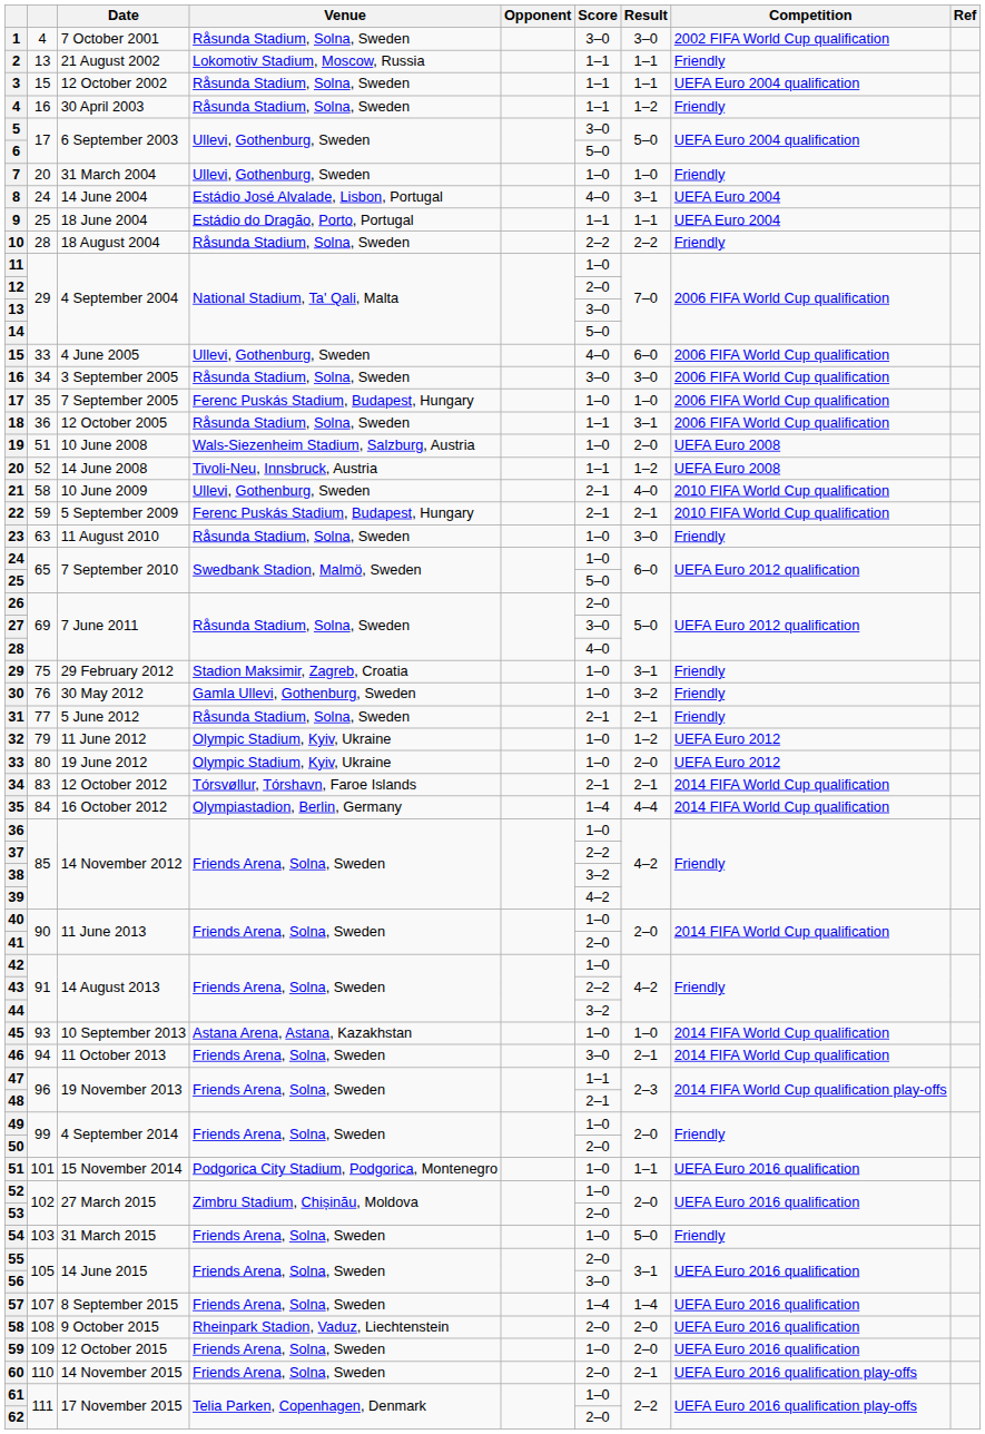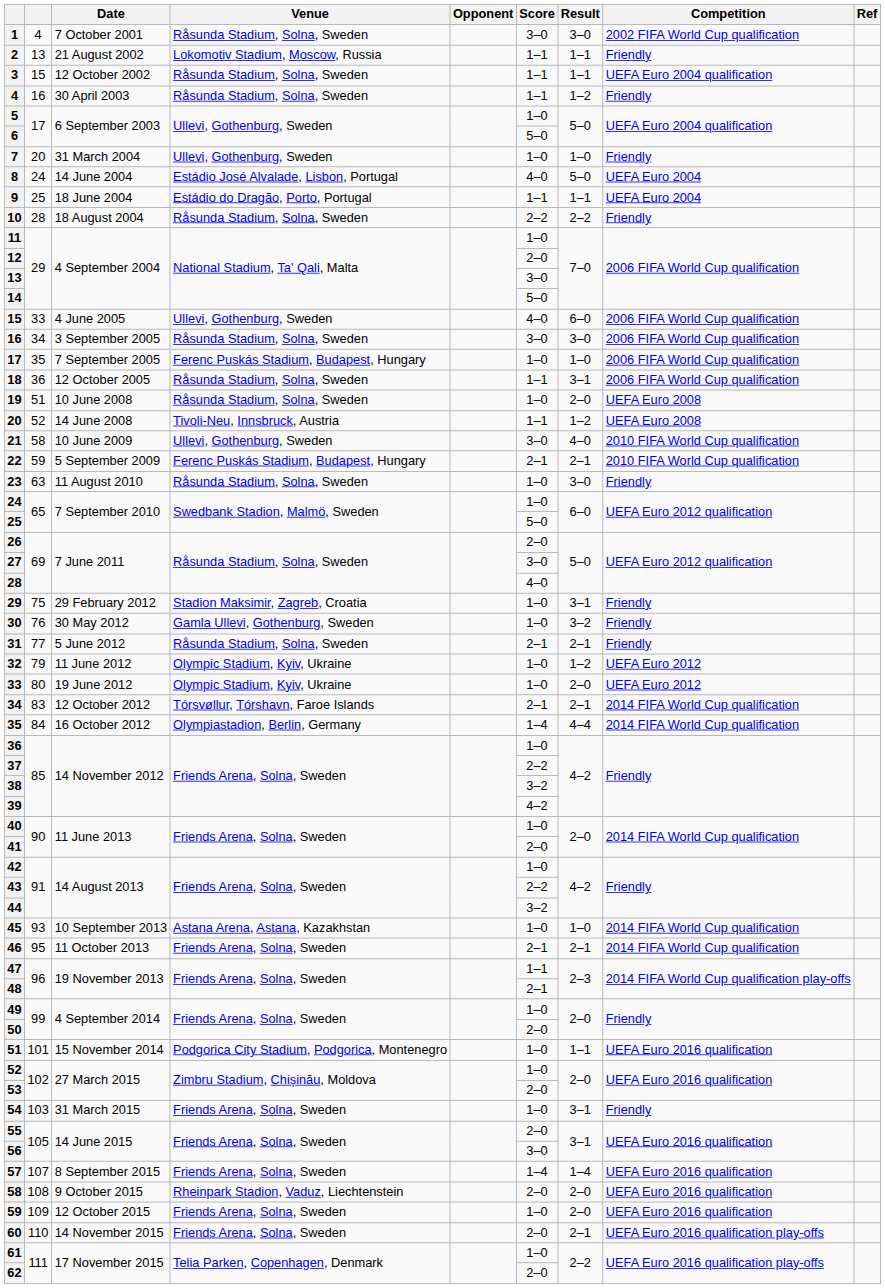5 | Score: 3–0 -> 1–0
8 | Result: 3–1 -> 5–0
19 | Venue: Wals-Siezenheim Stadium, Salzburg, Austria -> Råsunda Stadium, Solna, Sweden
21 | Score: 2–1 -> 3–0
46 | column 2: 94 -> 95
46 | Score: 3–0 -> 2–1
54 | Result: 5–0 -> 3–1
